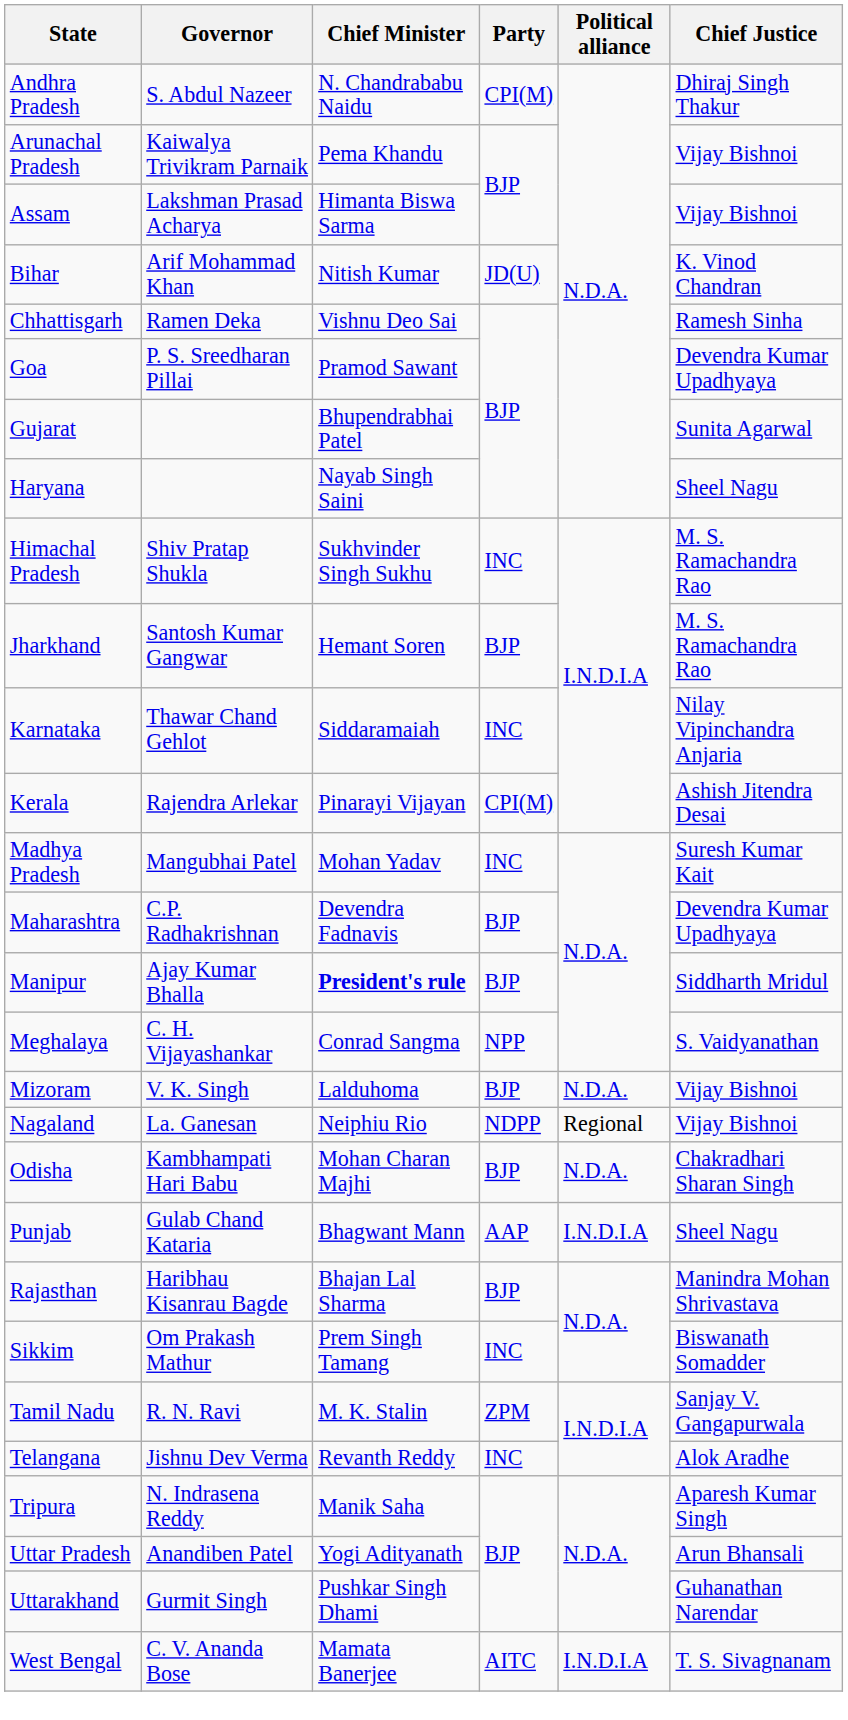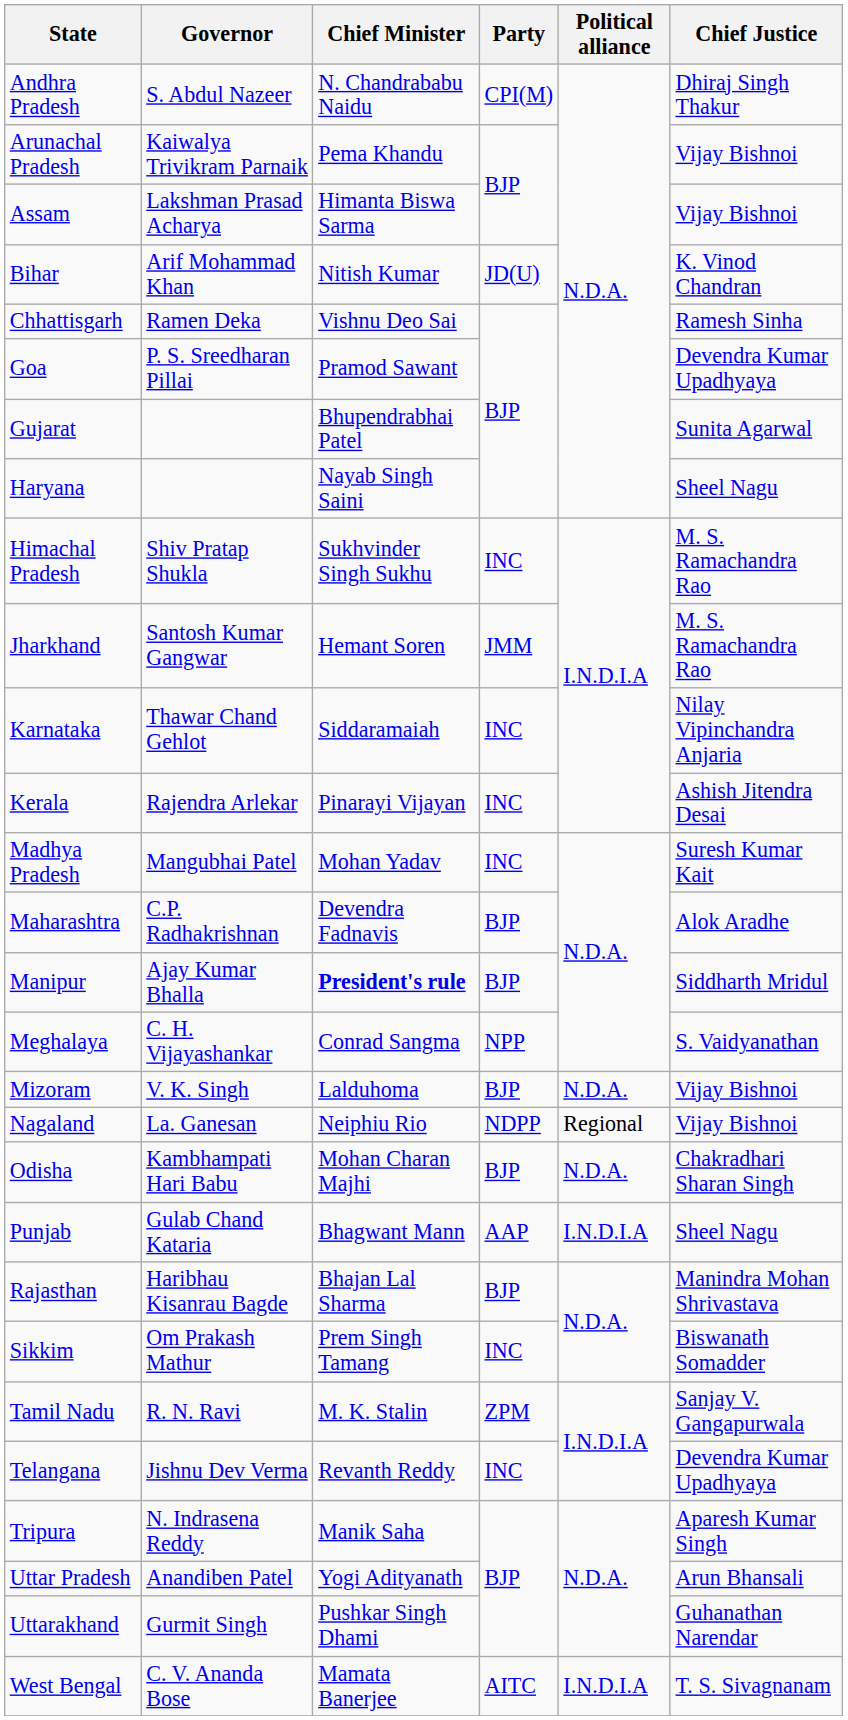Jharkhand | Party: BJP -> JMM
Kerala | Party: CPI(M) -> INC
Maharashtra | Chief Justice: Devendra Kumar Upadhyaya -> Alok Aradhe
Telangana | Chief Justice: Alok Aradhe -> Devendra Kumar Upadhyaya
